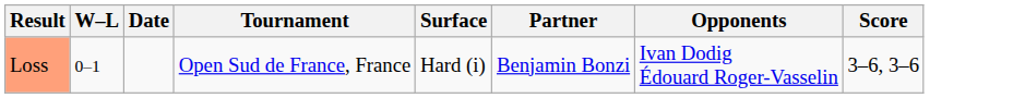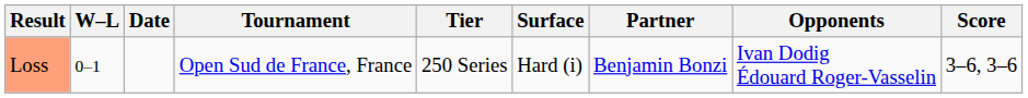+ column: Tier | 250 Series
